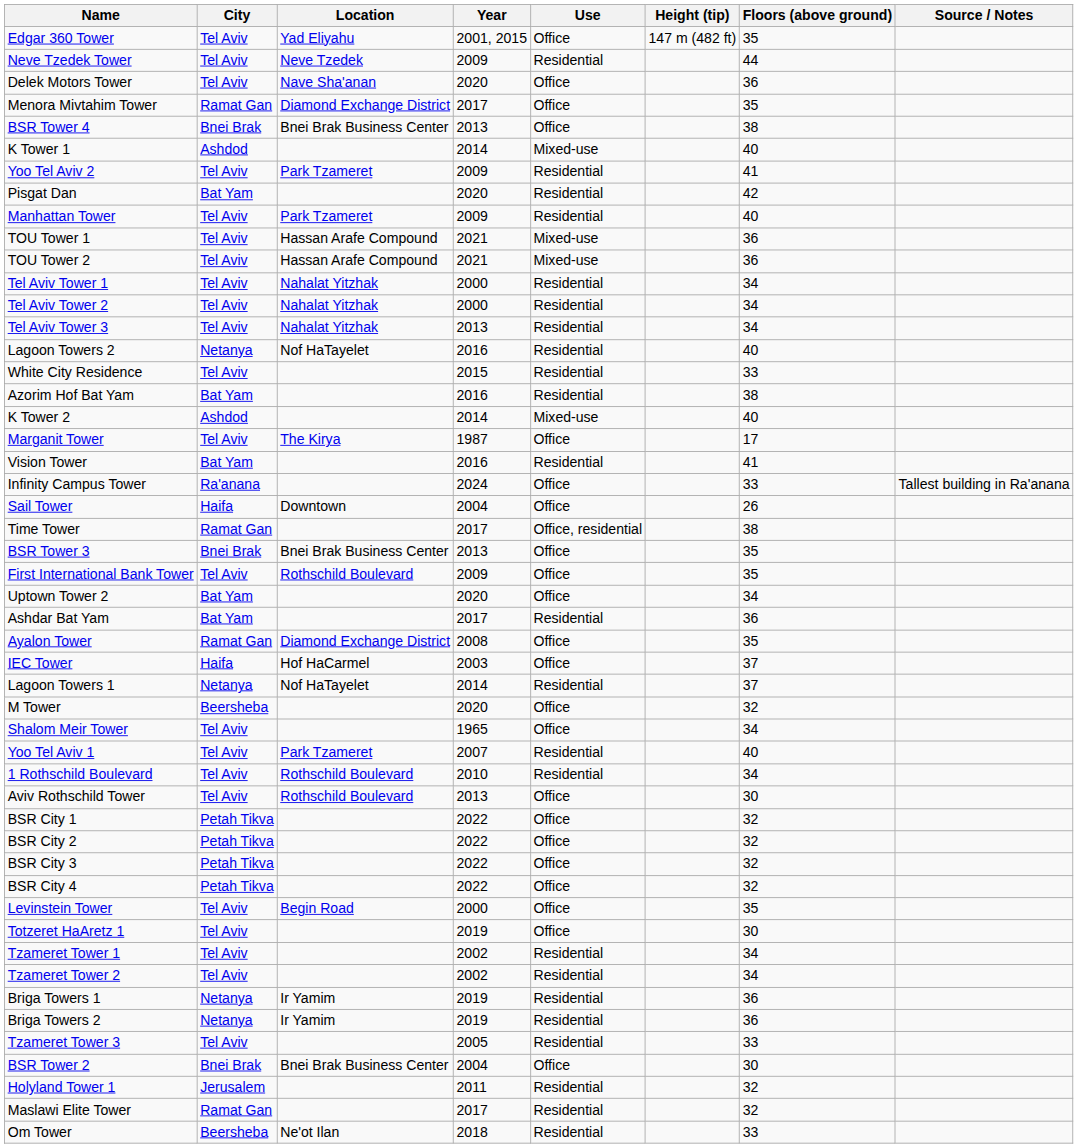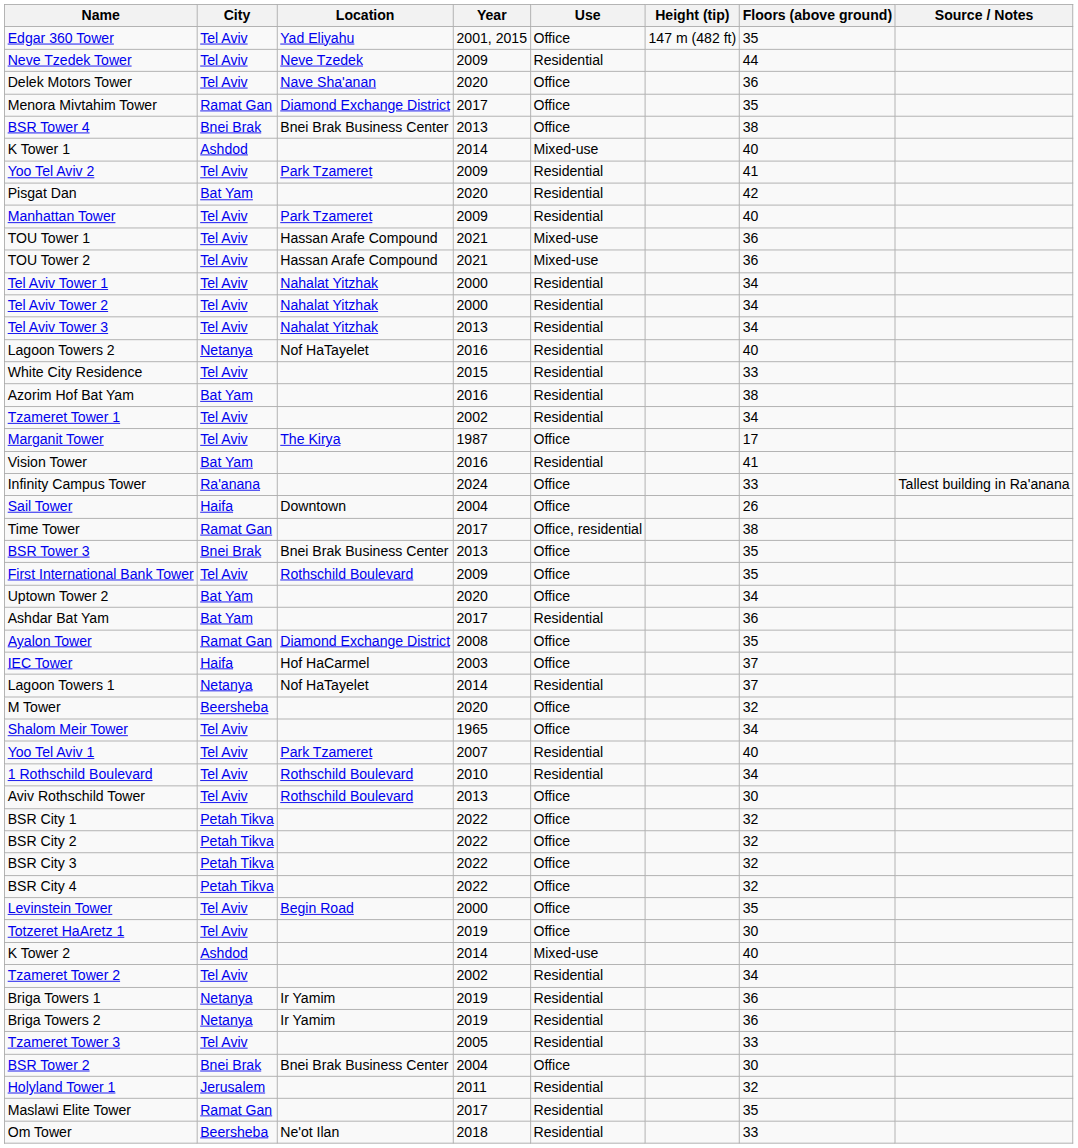rows swapped: K Tower 2 <-> Tzameret Tower 1
Maslawi Elite Tower | Floors (above ground): 32 -> 35
